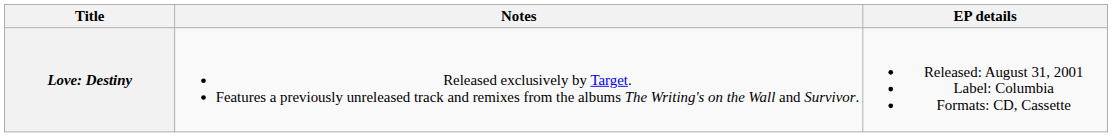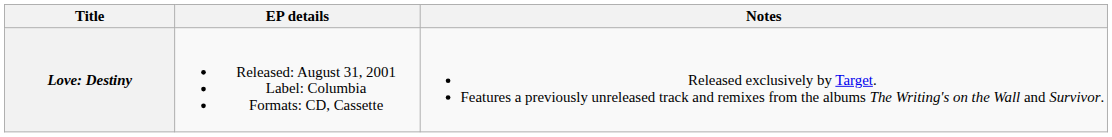columns swapped: EP details <-> Notes
